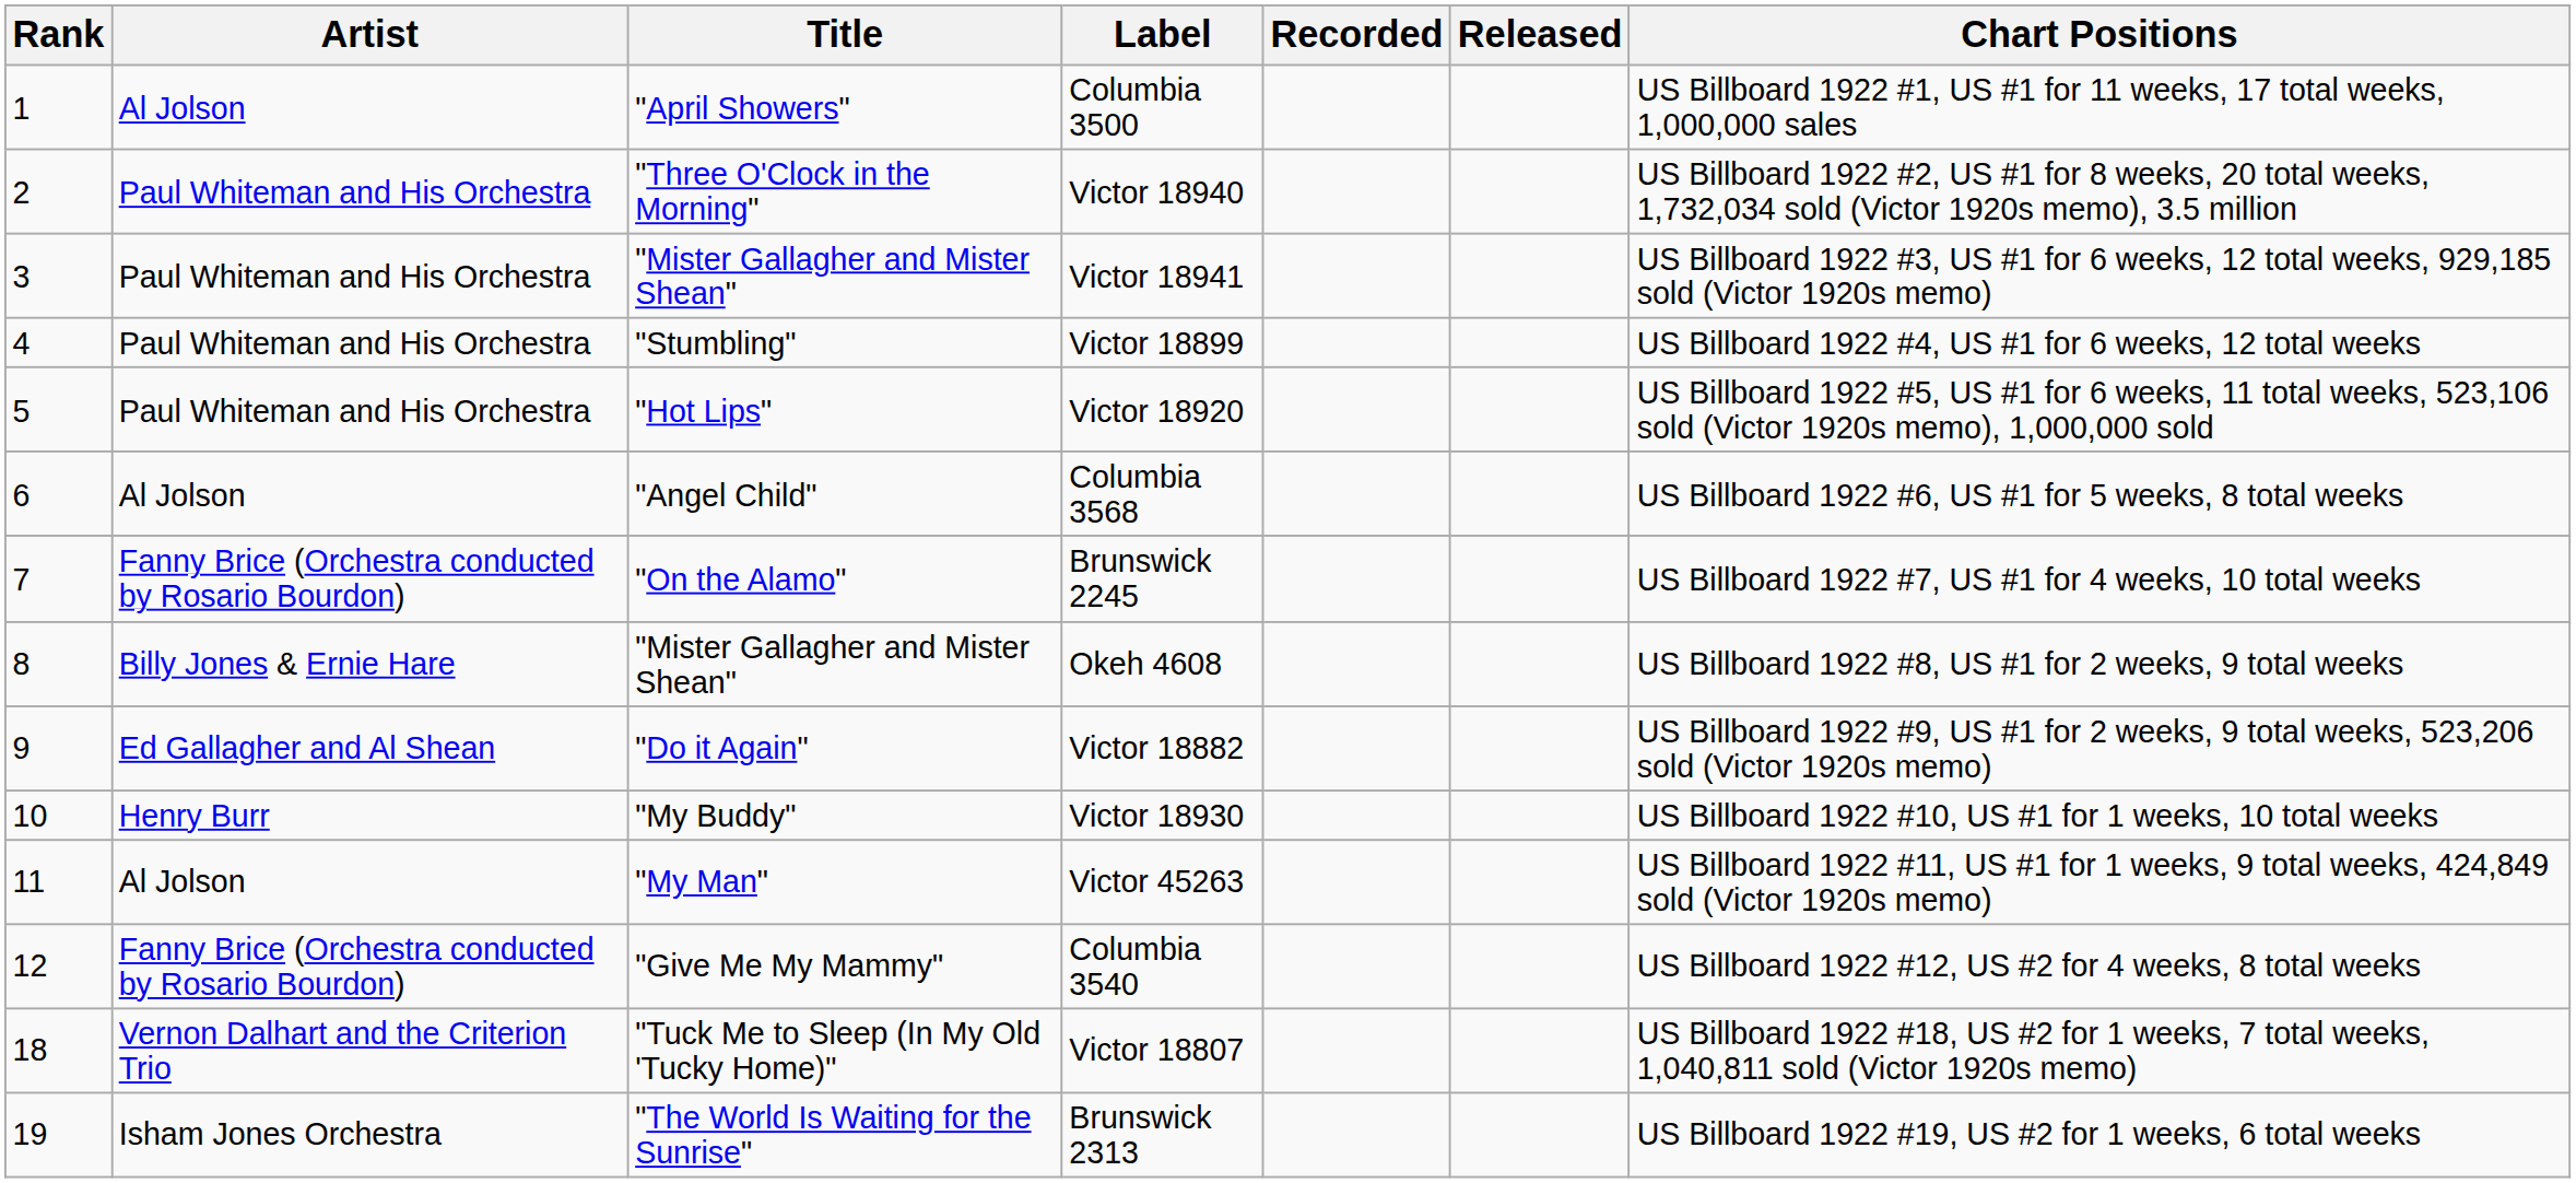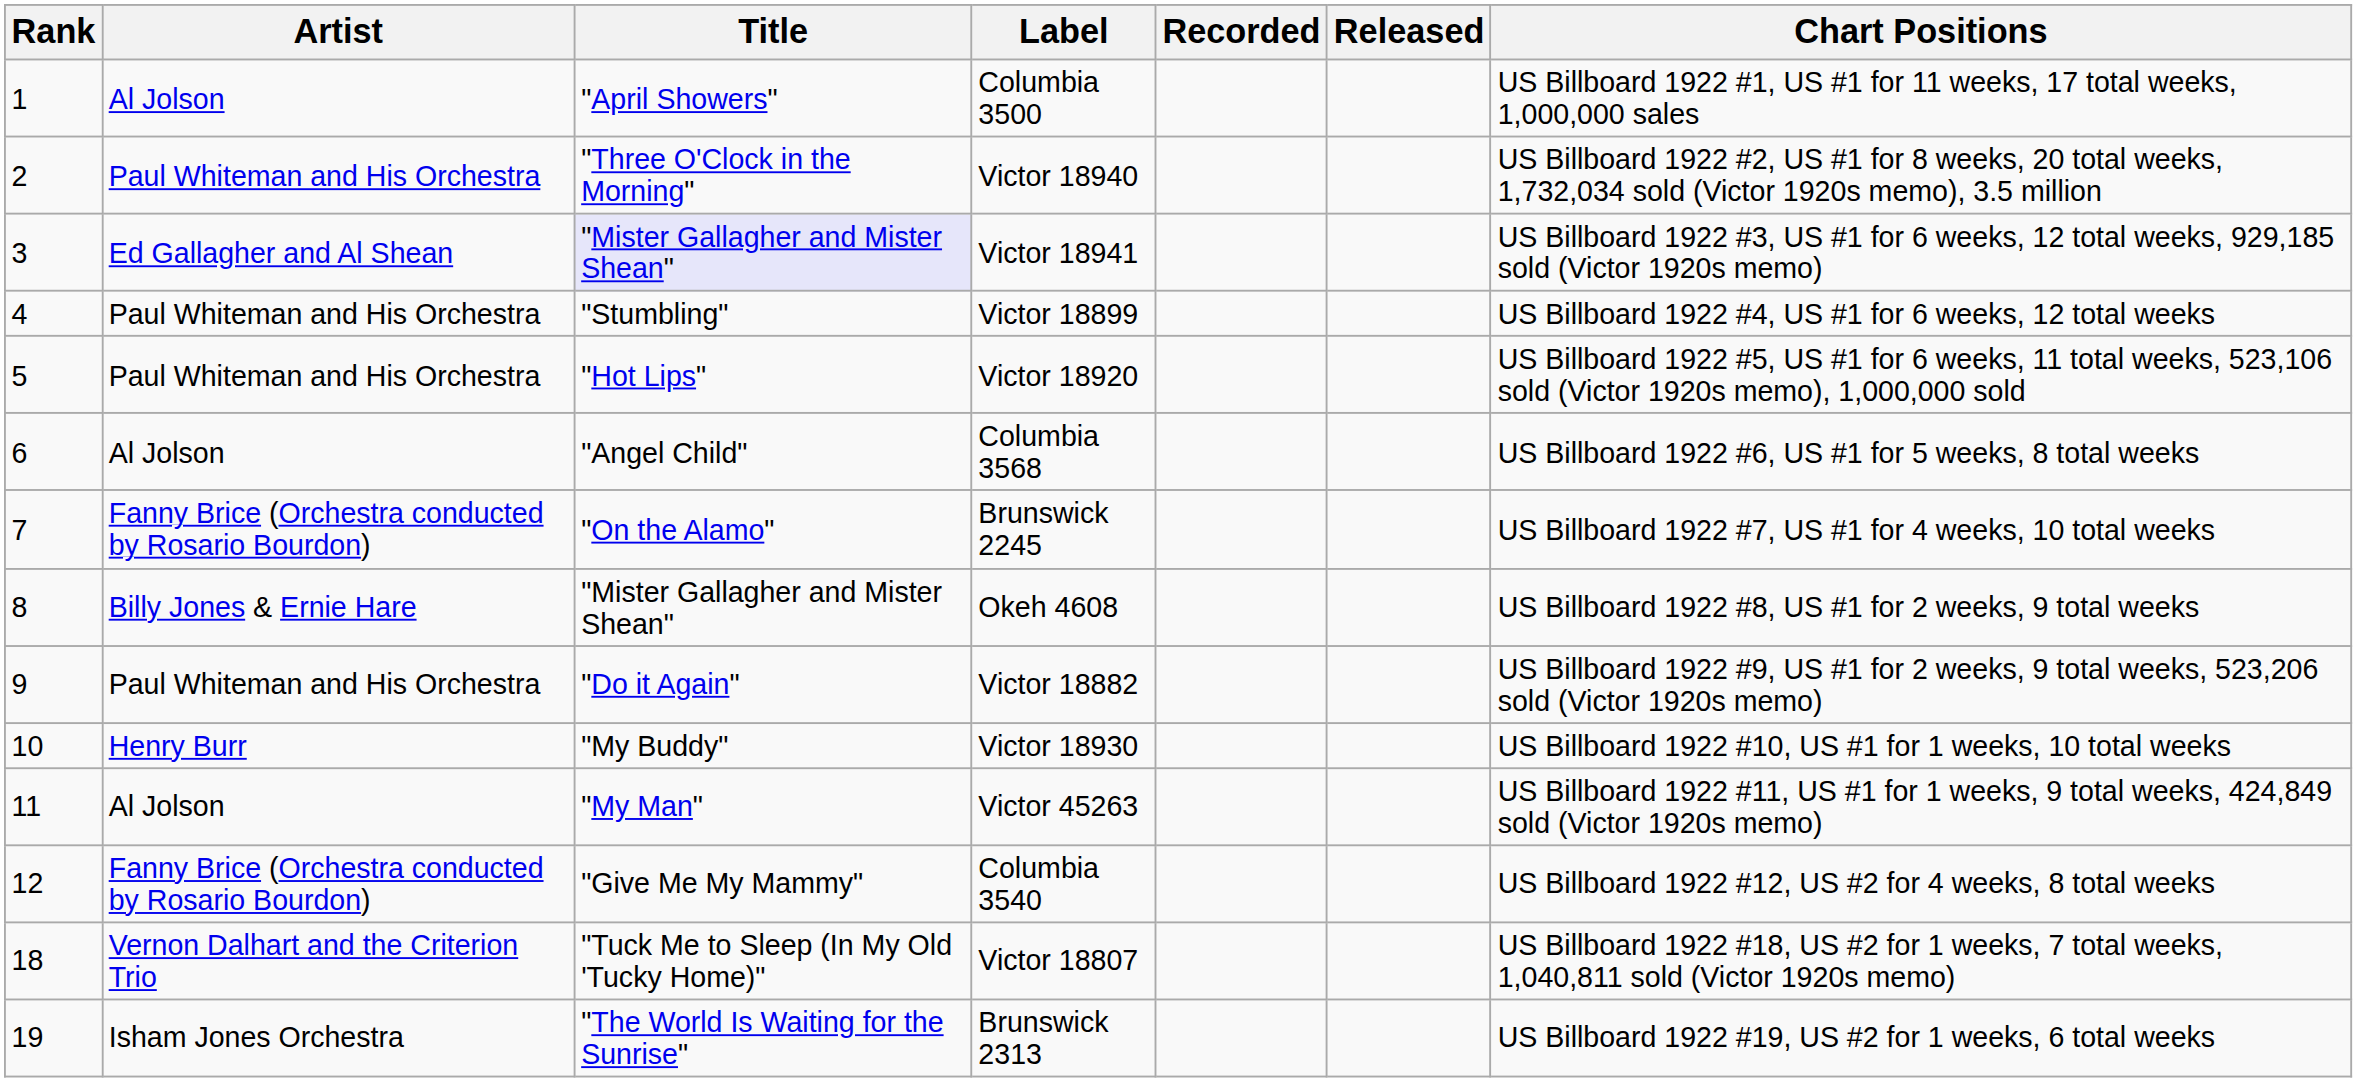Victor 18941 | Artist: Paul Whiteman and His Orchestra -> Ed Gallagher and Al Shean
Victor 18941 | Title: no background -> lavender background
Victor 18882 | Artist: Ed Gallagher and Al Shean -> Paul Whiteman and His Orchestra
